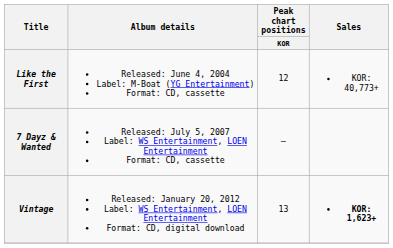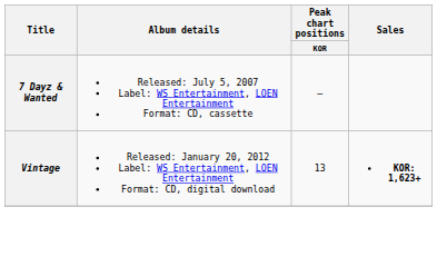- row: Like the First | Released: June 4, 2004 Label: M-Boat (YG Entertainment) Format: CD, cassette | 12 | KOR: 40,773+
